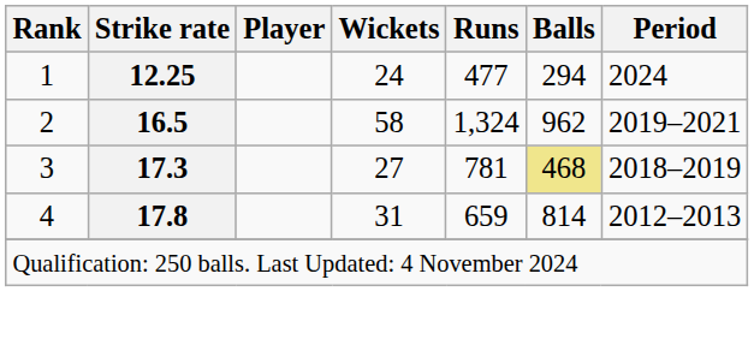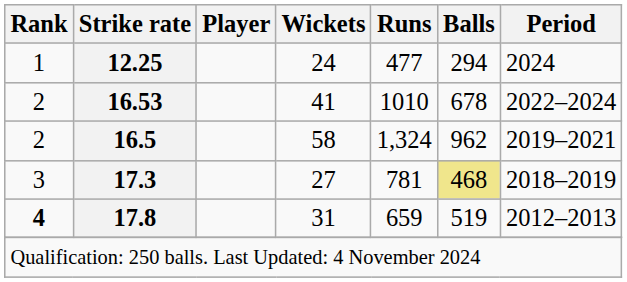+ row: 2 | 16.53 | 41 | 1010 | 678 | 2022–2024
17.8 | Rank: normal -> bold
17.8 | Balls: 814 -> 519
